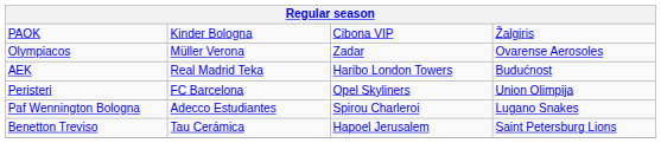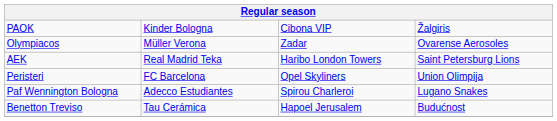AEK | column 4: Budućnost -> Saint Petersburg Lions
Benetton Treviso | column 4: Saint Petersburg Lions -> Budućnost
